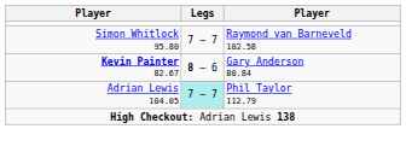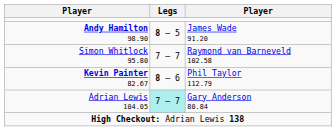+ row: Andy Hamilton 98.90 | 8 – 5 | James Wade 91.20
Kevin Painter 82.67 | column 3: Gary Anderson 80.84 -> Phil Taylor 112.79
Adrian Lewis 104.05 | column 3: Phil Taylor 112.79 -> Gary Anderson 80.84
